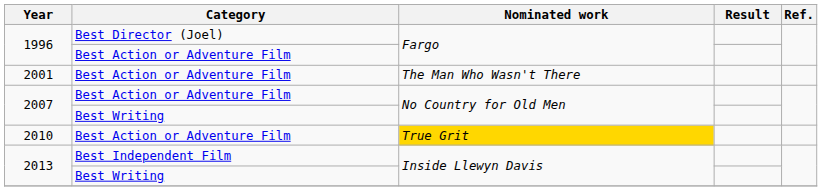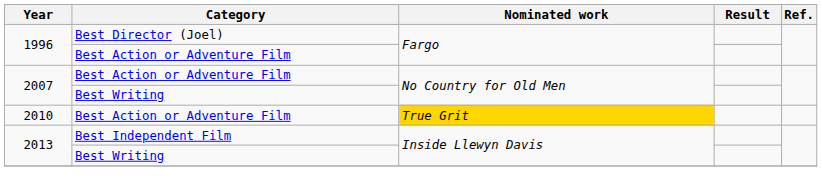- row: 2001 | Best Action or Adventure Film | The Man Who Wasn't There
